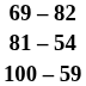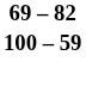- row: 81 – 54
